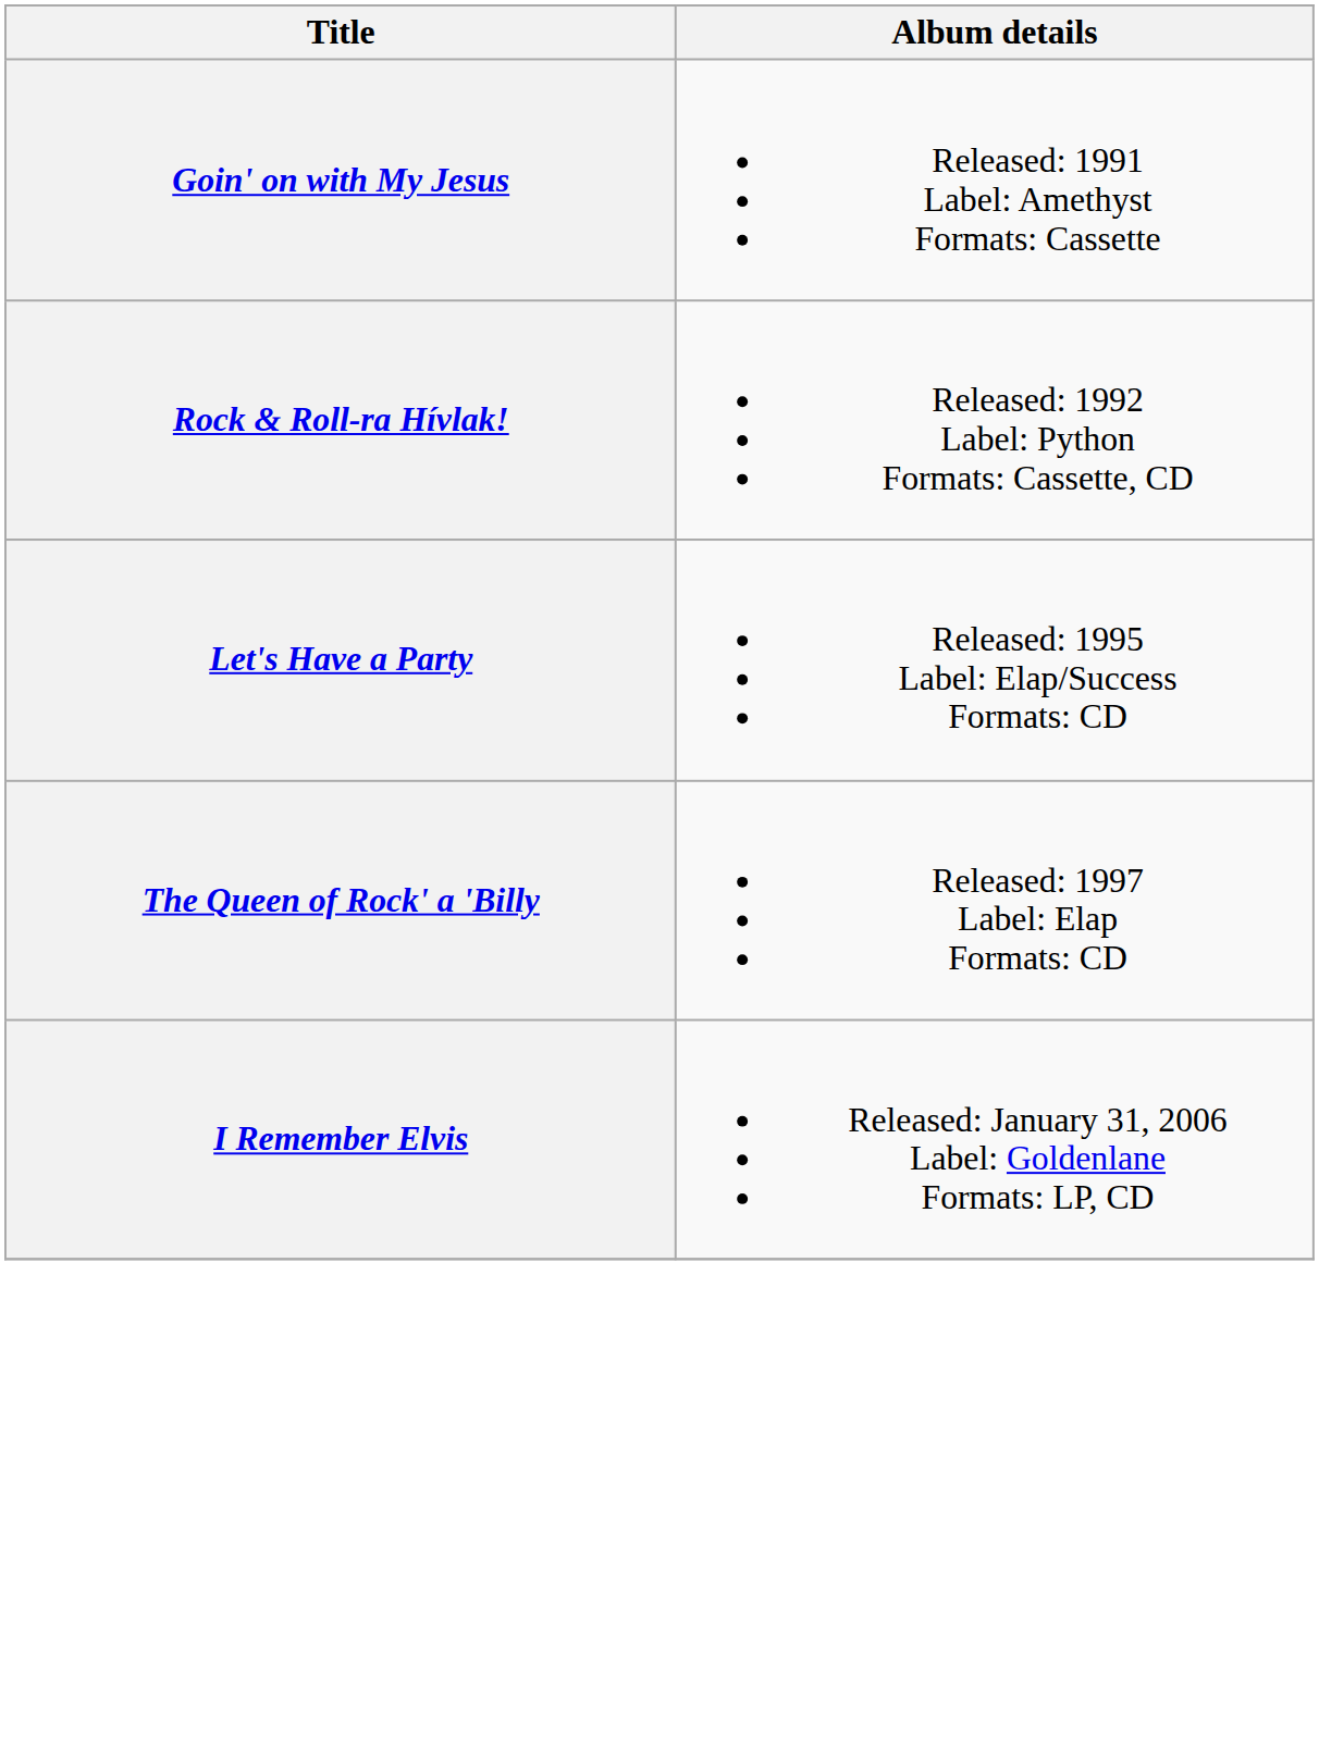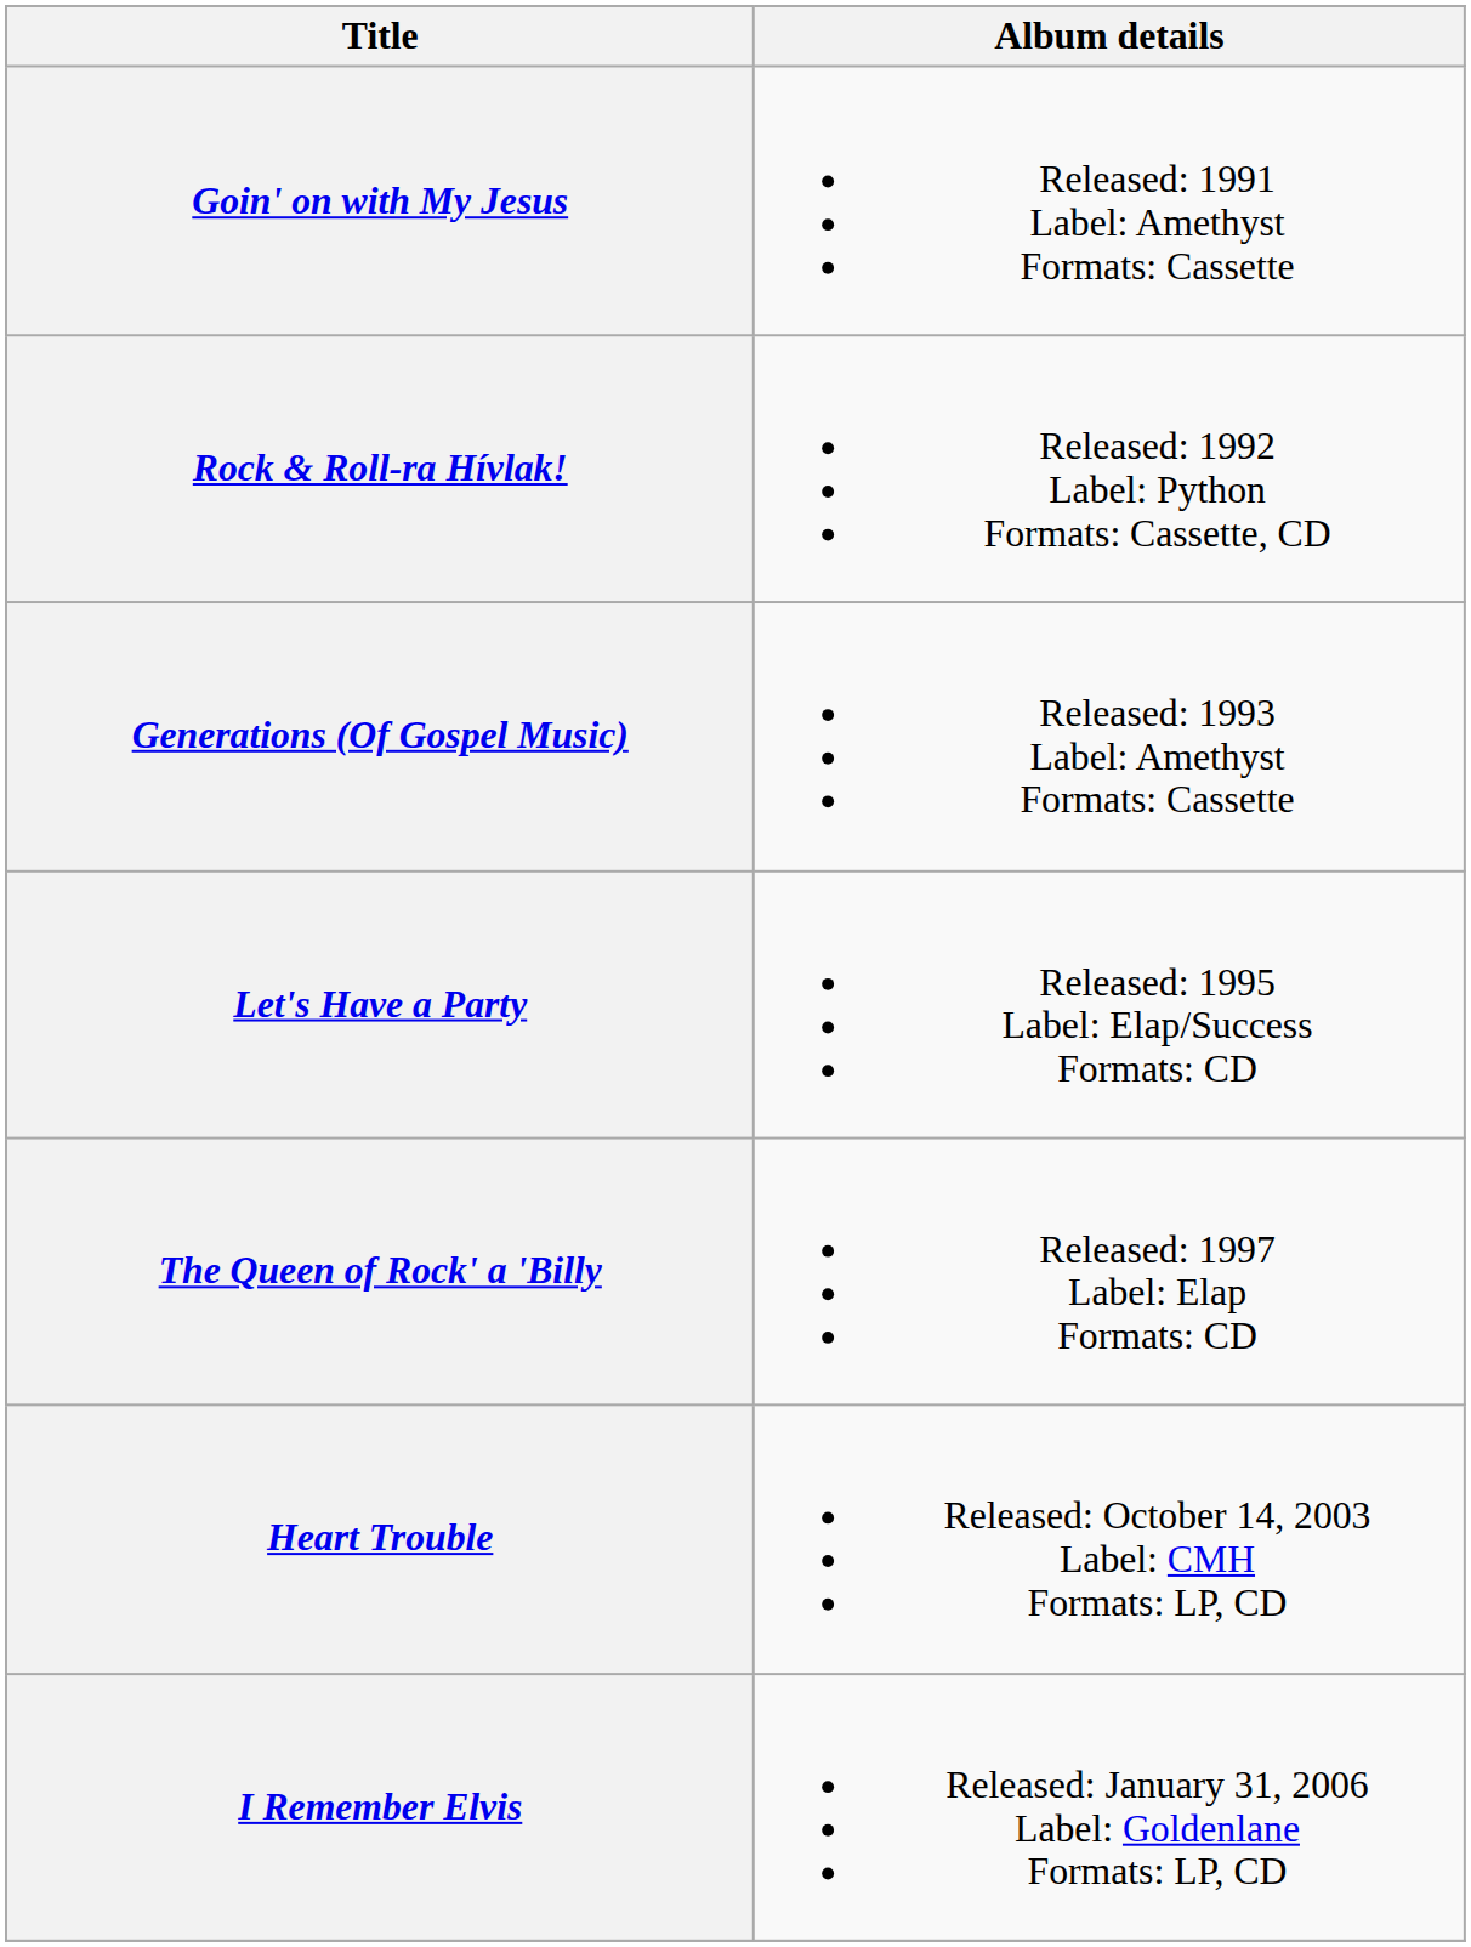+ row: Generations (Of Gospel Music) | Released: 1993 Label: Amethyst Formats: Cassette
+ row: Heart Trouble | Released: October 14, 2003 Label: CMH Formats: LP, CD
